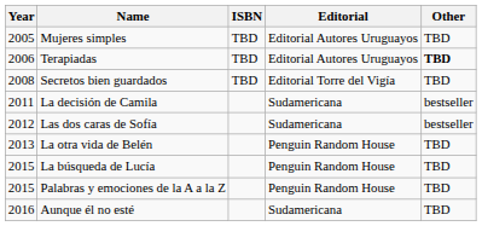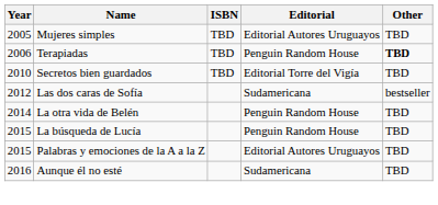Terapiadas | Editorial: Editorial Autores Uruguayos -> Penguin Random House
Secretos bien guardados | Year: 2008 -> 2010
- row: 2011 | La decisión de Camila | Sudamericana | bestseller
La otra vida de Belén | Year: 2013 -> 2014
Palabras y emociones de la A a la Z | Editorial: Penguin Random House -> Editorial Autores Uruguayos
